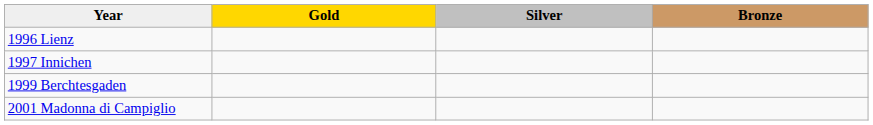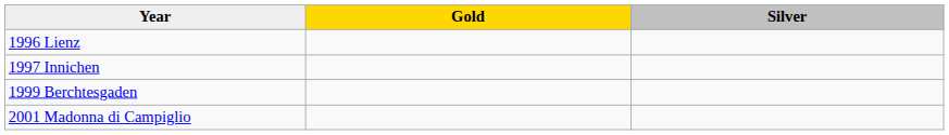- column: Bronze
